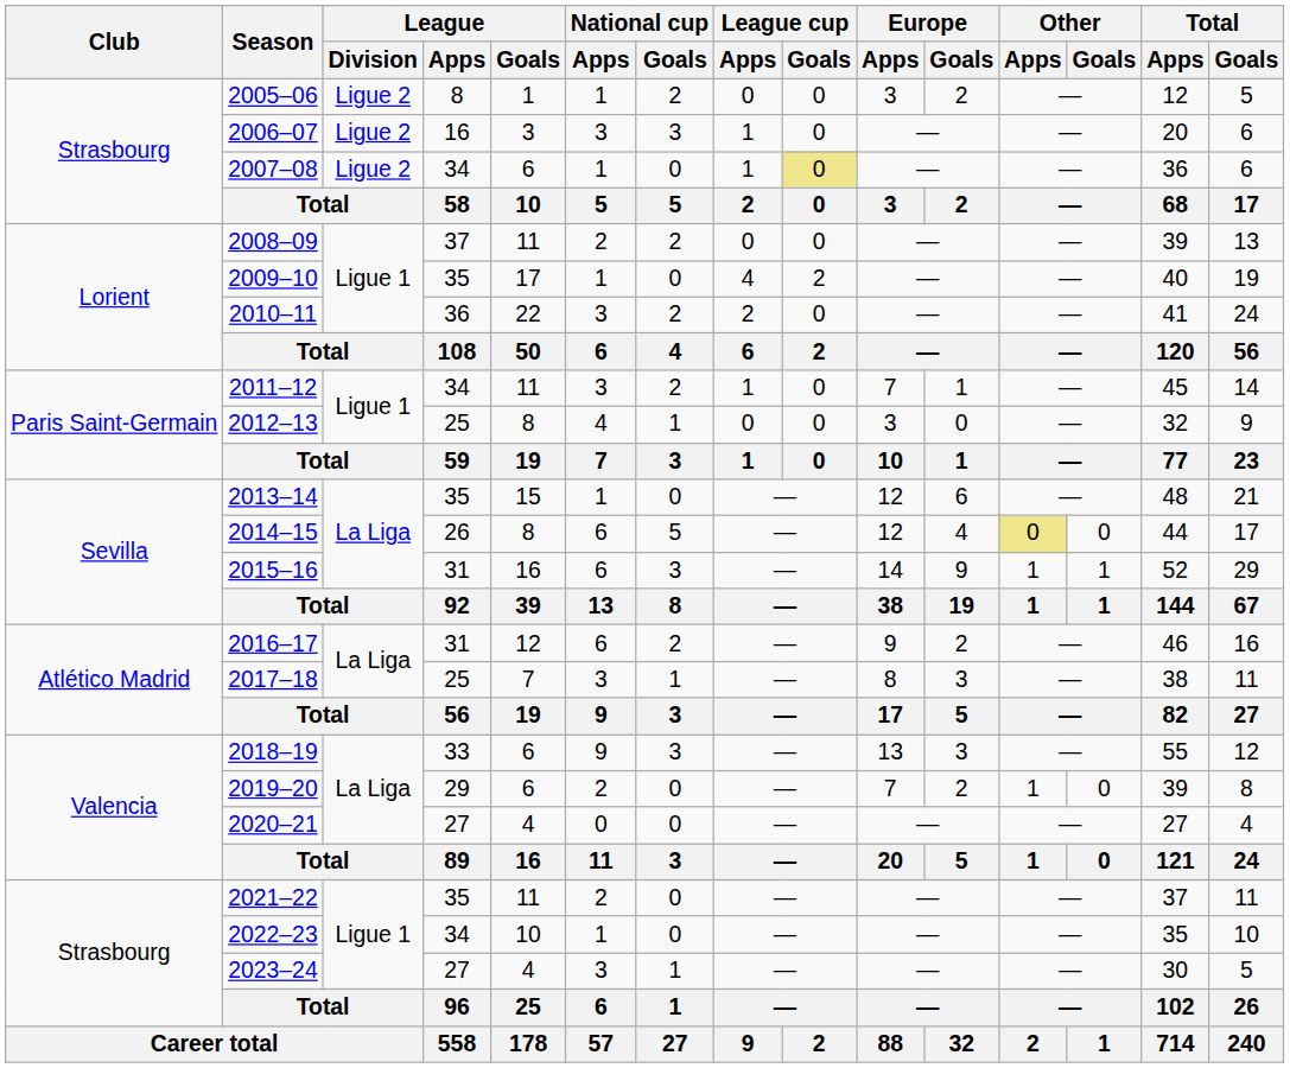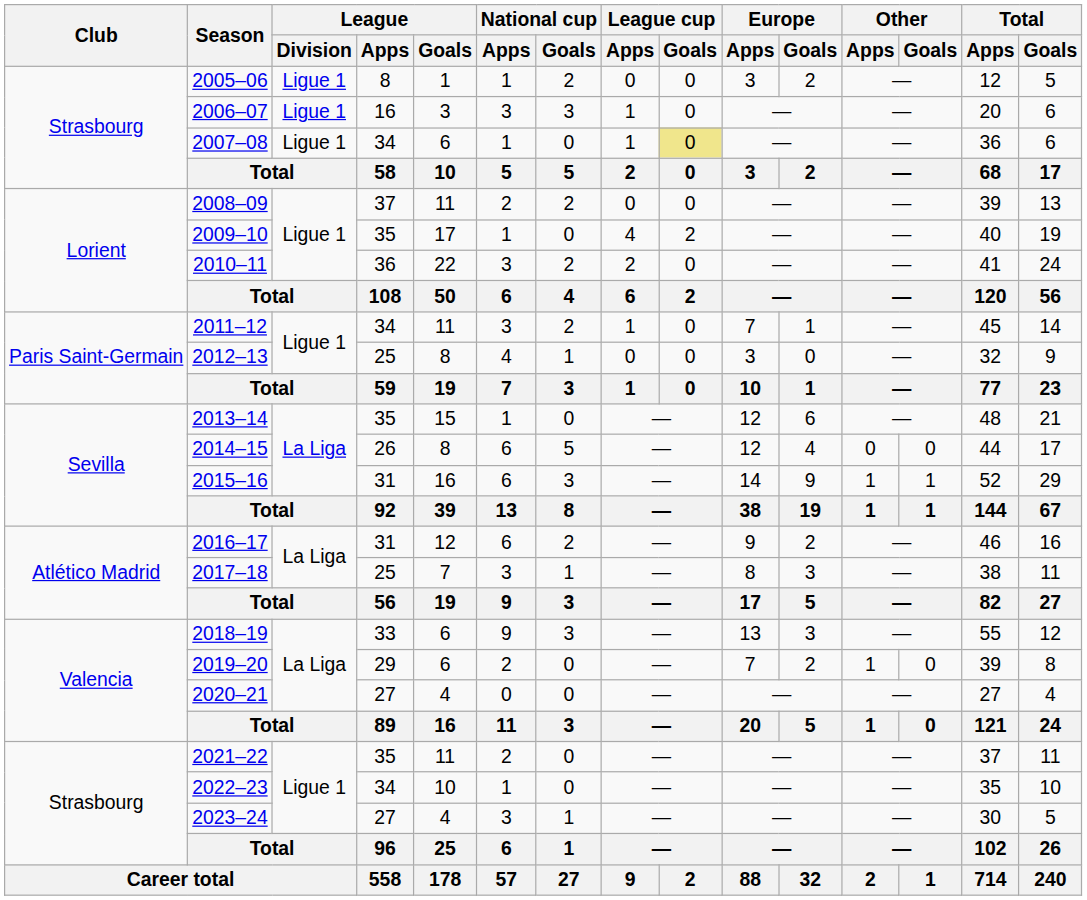2005–06 | League / Division: Ligue 2 -> Ligue 1
2006–07 | League / Division: Ligue 2 -> Ligue 1
2007–08 | League / Division: Ligue 2 -> Ligue 1
2014–15 | Other / Apps: khaki background -> no background
